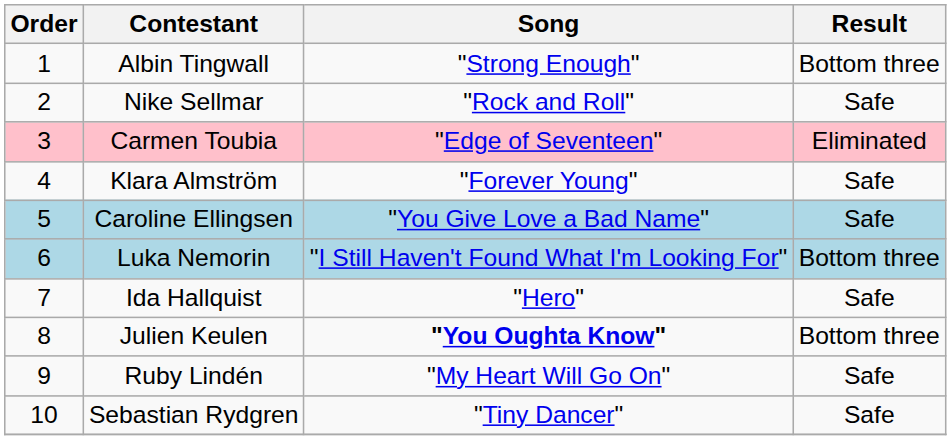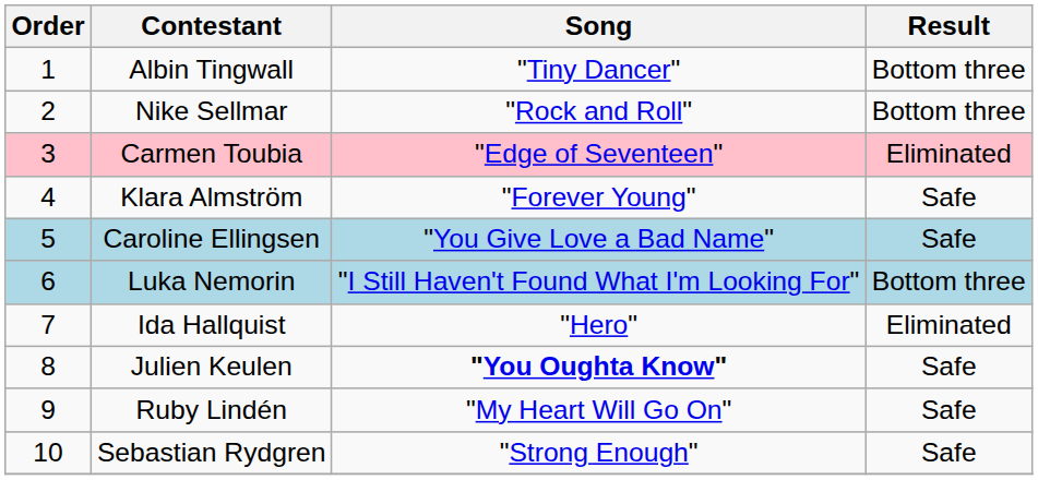Albin Tingwall | Song: "Strong Enough" -> "Tiny Dancer"
Nike Sellmar | Result: Safe -> Bottom three
Ida Hallquist | Result: Safe -> Eliminated
Julien Keulen | Result: Bottom three -> Safe
Sebastian Rydgren | Song: "Tiny Dancer" -> "Strong Enough"
